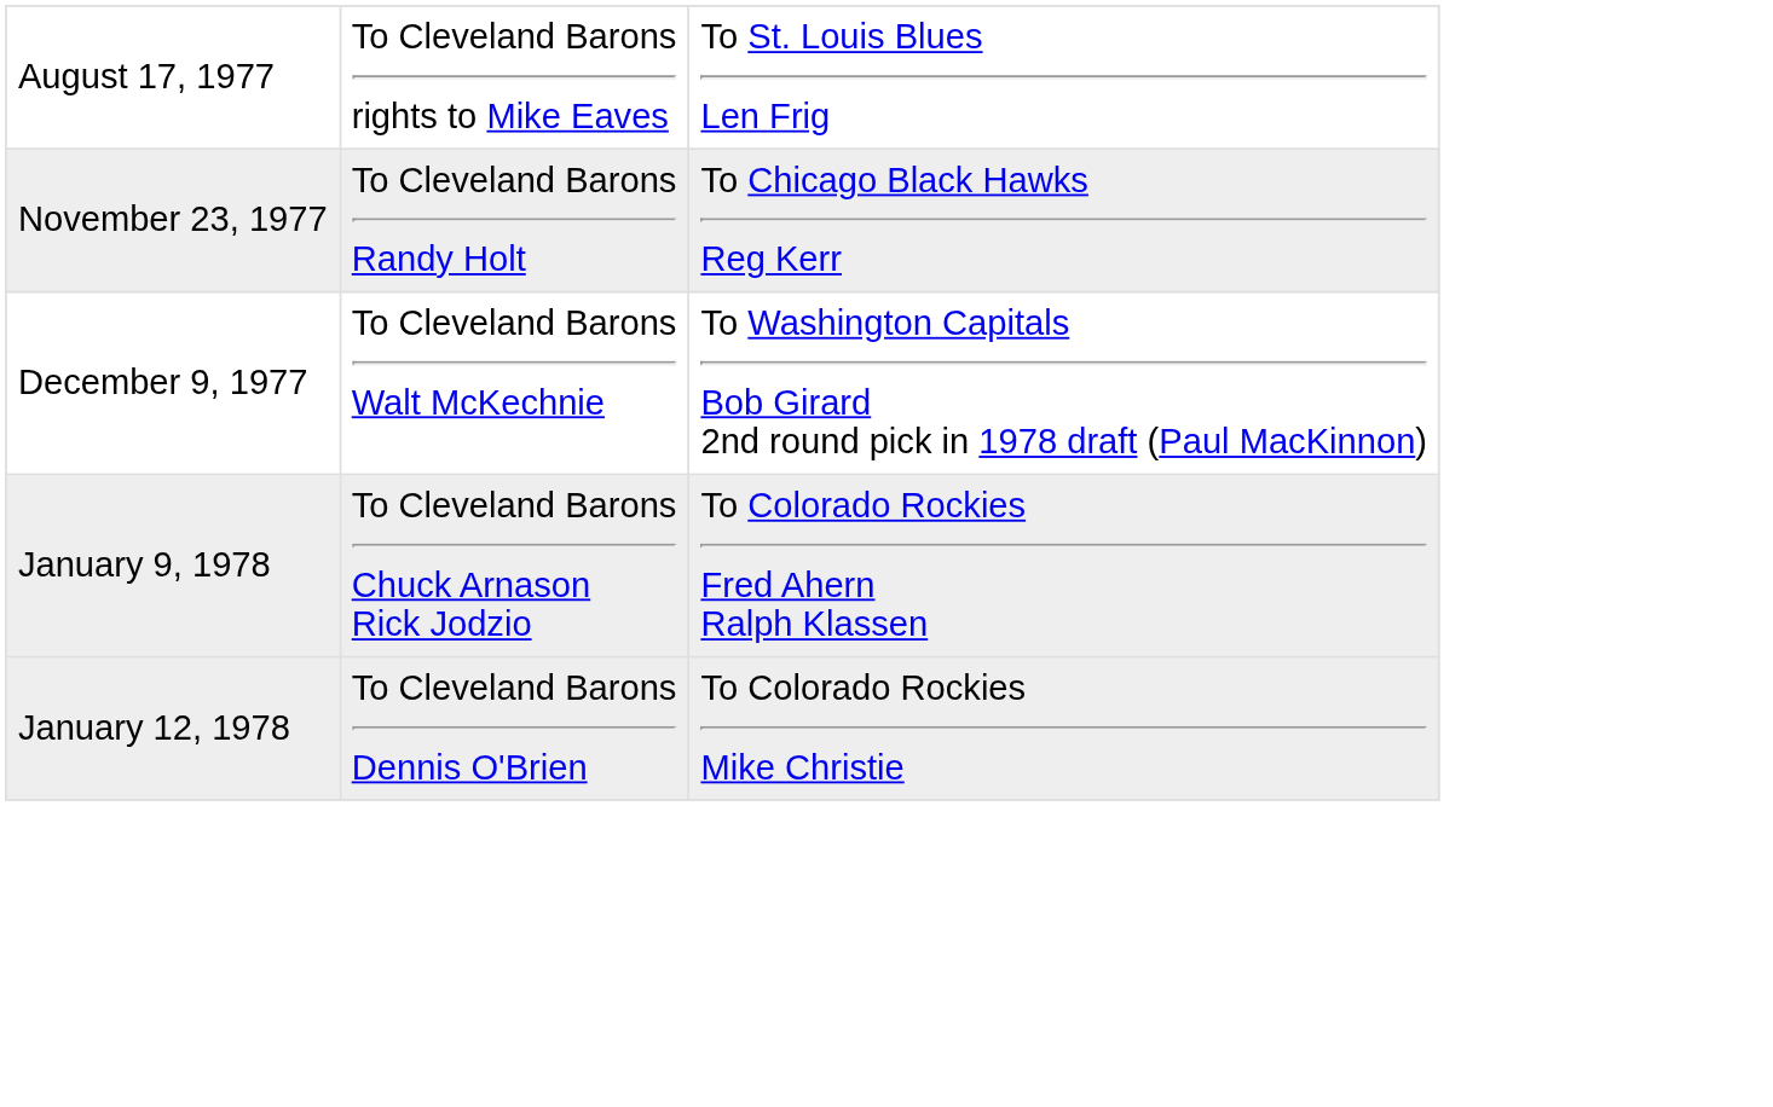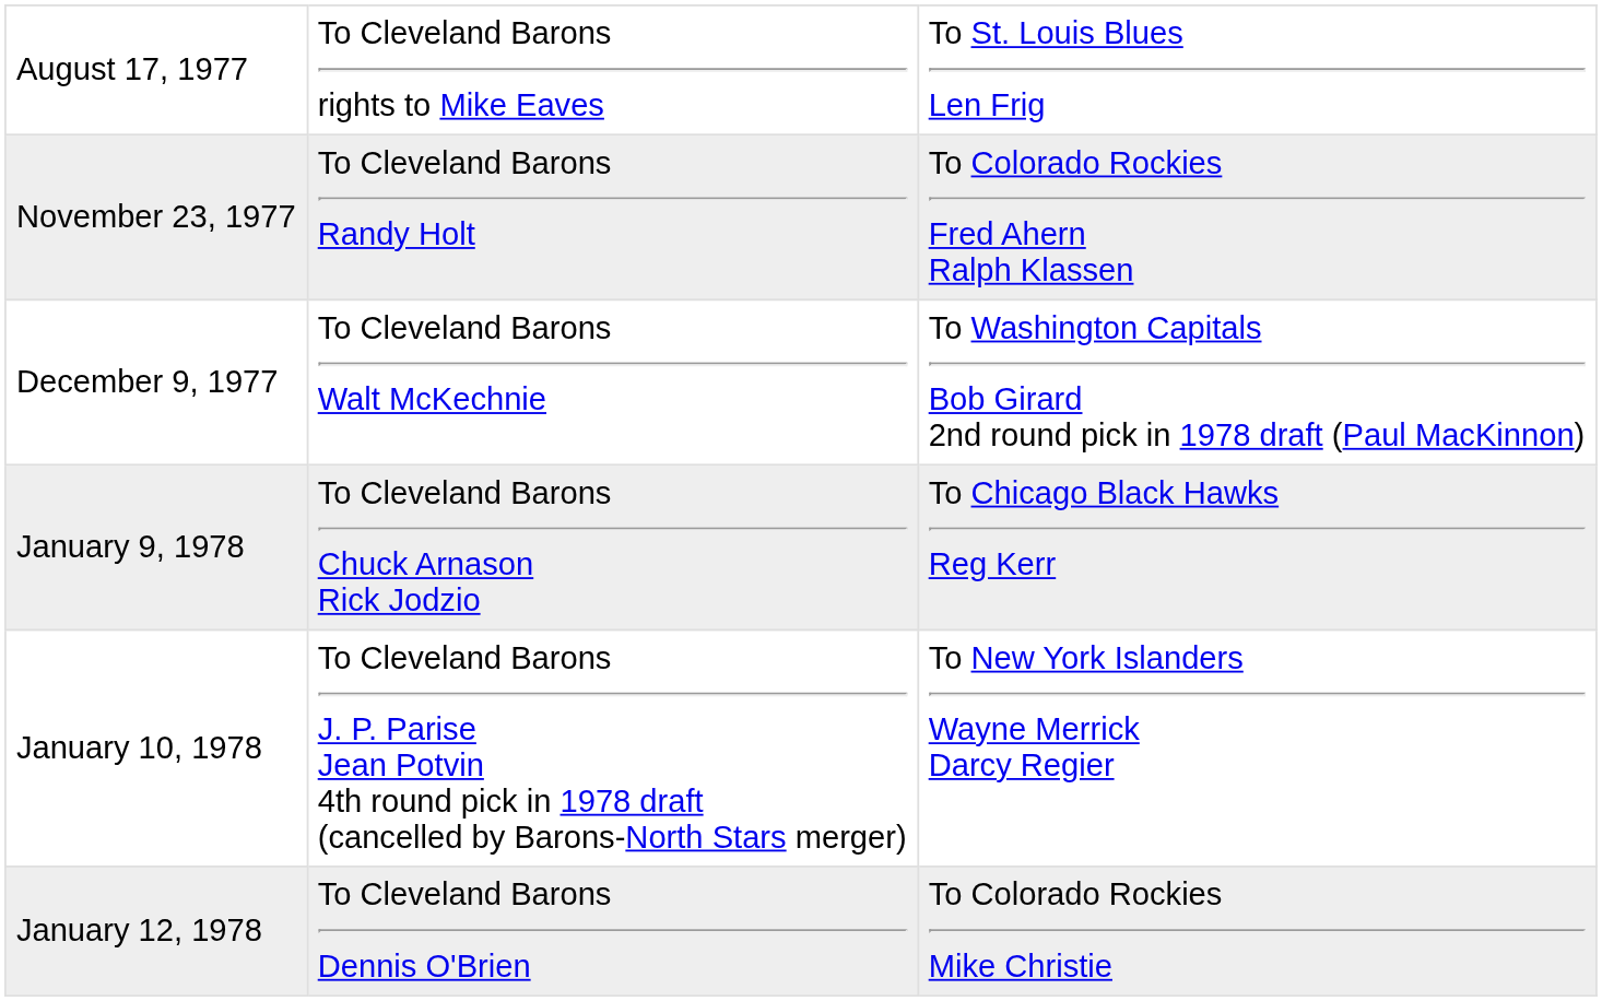November 23, 1977 | column 3: To Chicago Black Hawks Reg Kerr -> To Colorado Rockies Fred Ahern Ralph Klassen
January 9, 1978 | column 3: To Colorado Rockies Fred Ahern Ralph Klassen -> To Chicago Black Hawks Reg Kerr
+ row: January 10, 1978 | To Cleveland Barons J. P. Parise Jean Potvin 4th round pick in 1978 draft (cancelled by Barons-North Stars merger) | To New York Islanders Wayne Merrick Darcy Regier
